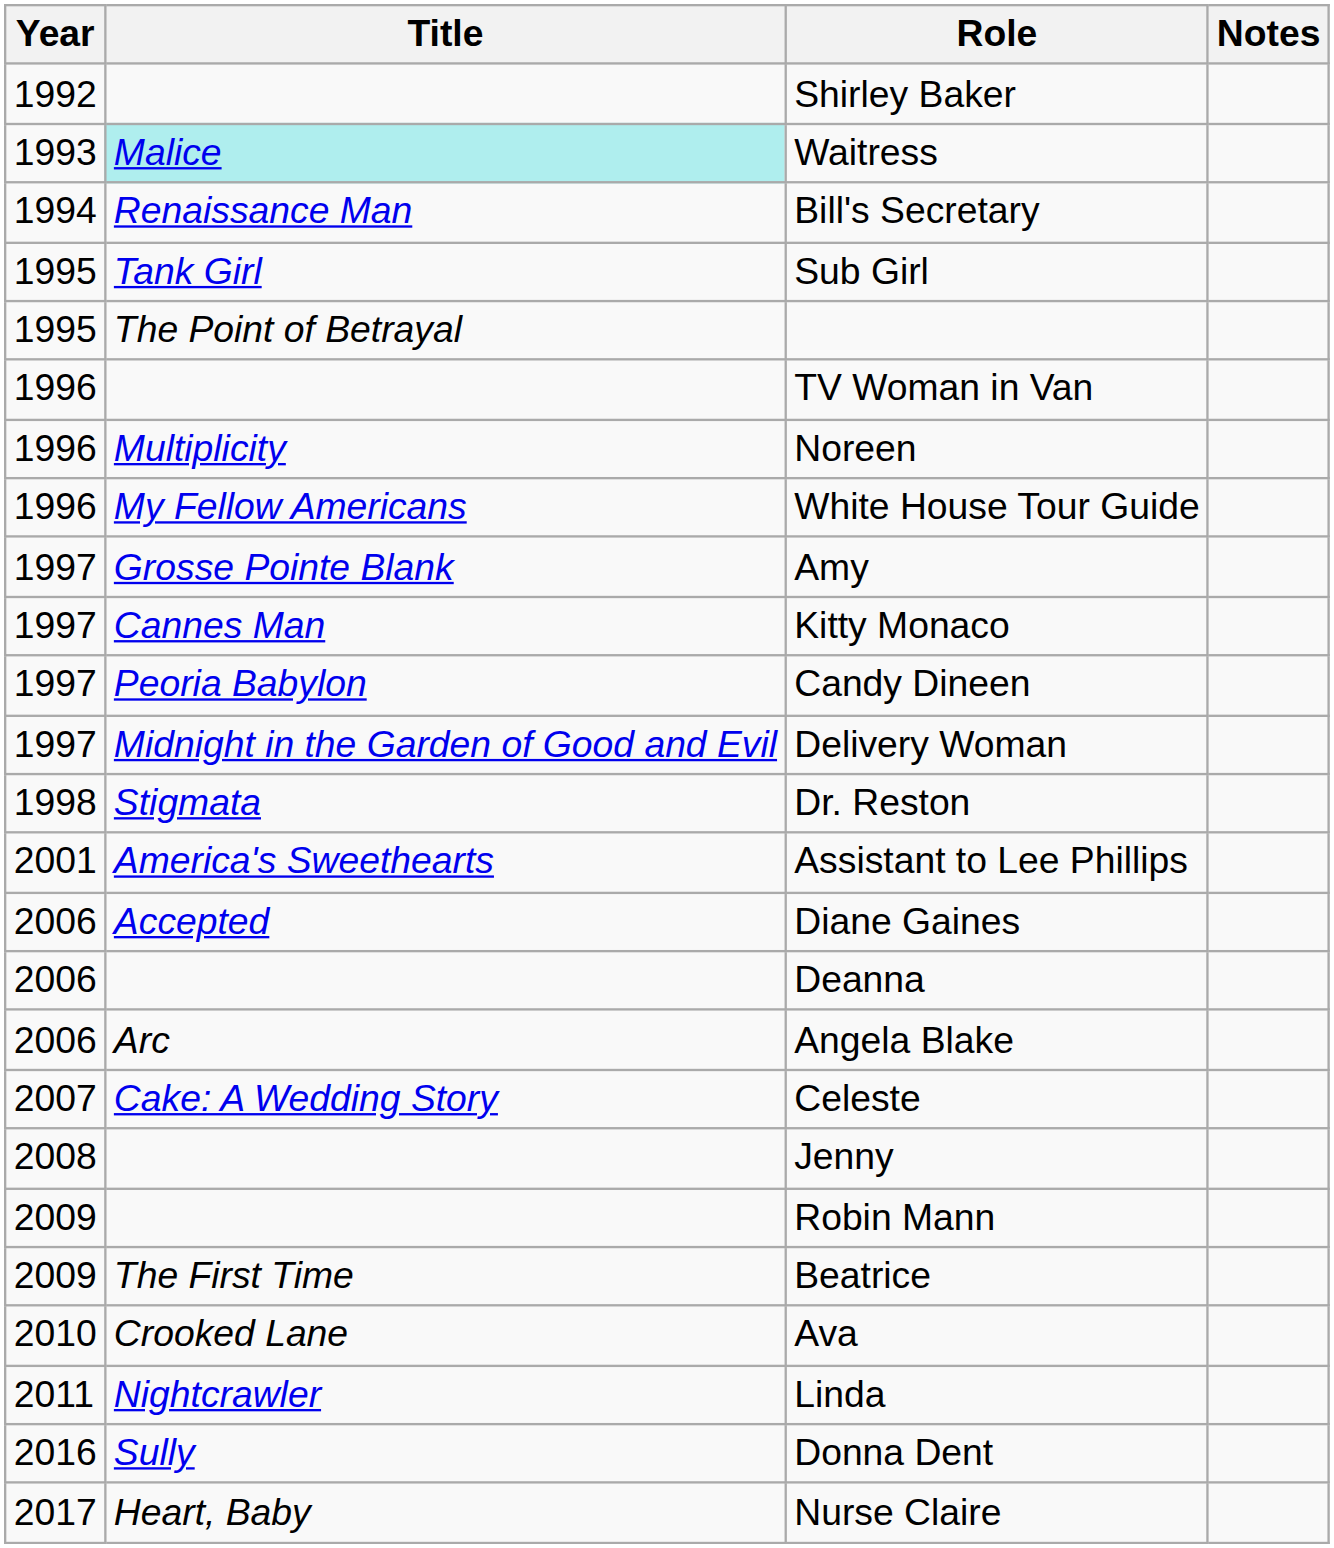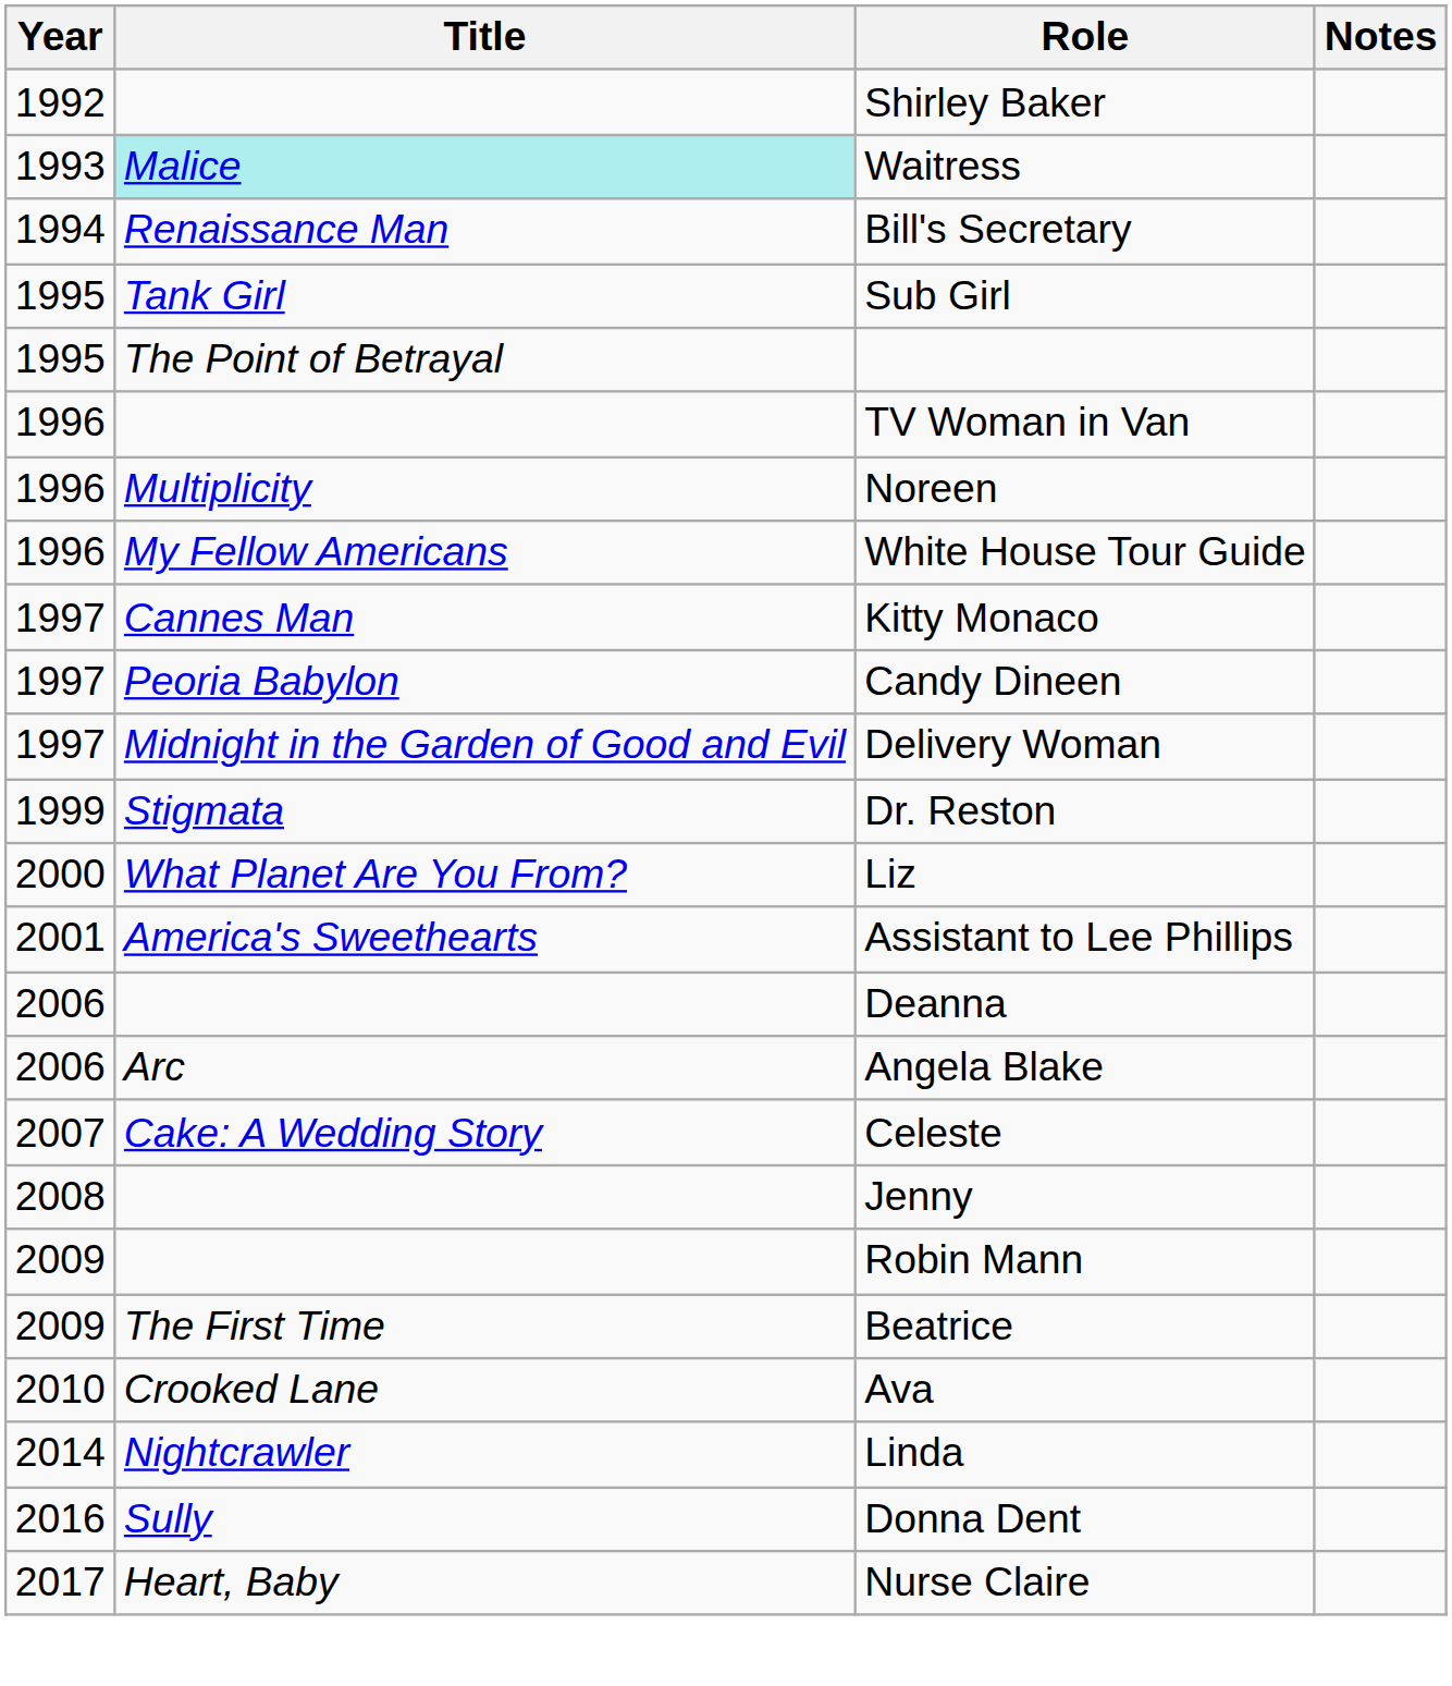- row: 1997 | Grosse Pointe Blank | Amy
Dr. Reston | Year: 1998 -> 1999
+ row: 2000 | What Planet Are You From? | Liz
- row: 2006 | Accepted | Diane Gaines
Linda | Year: 2011 -> 2014
